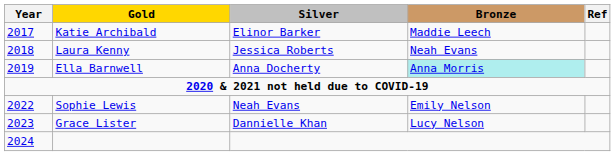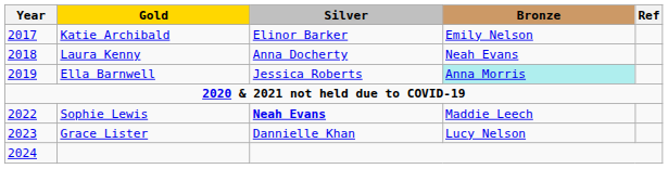Katie Archibald | Bronze: Maddie Leech -> Emily Nelson
Laura Kenny | Silver: Jessica Roberts -> Anna Docherty
Ella Barnwell | Silver: Anna Docherty -> Jessica Roberts
Sophie Lewis | Silver: normal -> bold
Sophie Lewis | Bronze: Emily Nelson -> Maddie Leech
